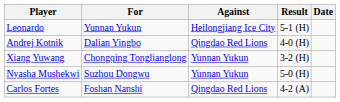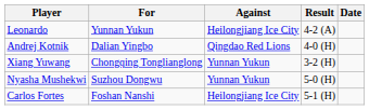Leonardo | Result: 5-1 (H) -> 4-2 (A)
Carlos Fortes | Against: Qingdao Red Lions -> Heilongjiang Ice City
Carlos Fortes | Result: 4-2 (A) -> 5-1 (H)
